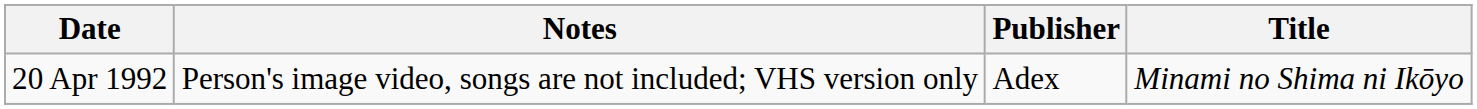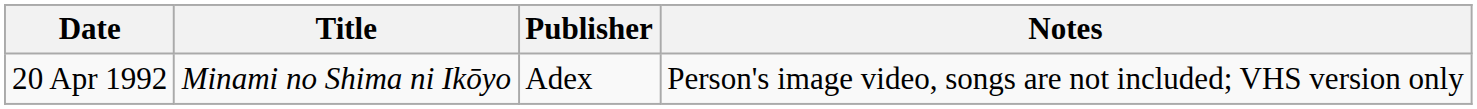columns swapped: Title <-> Notes
